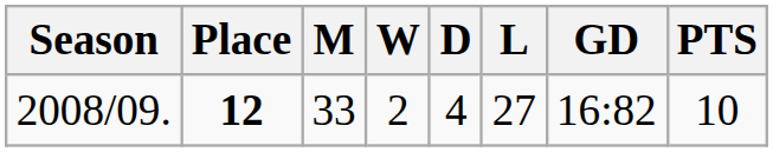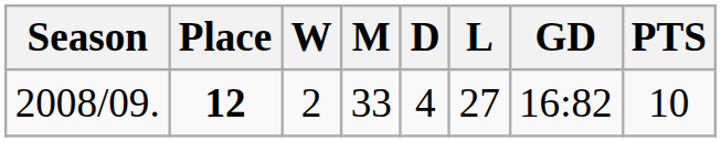columns swapped: M <-> W
